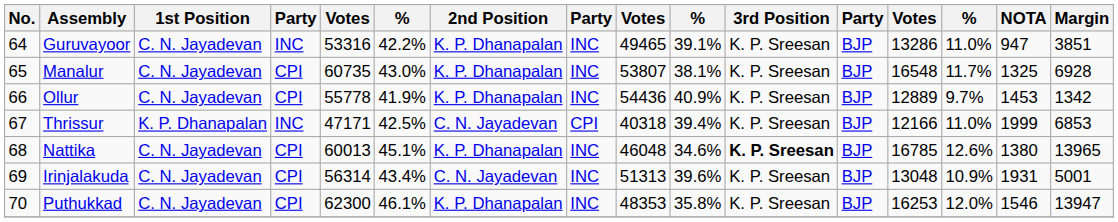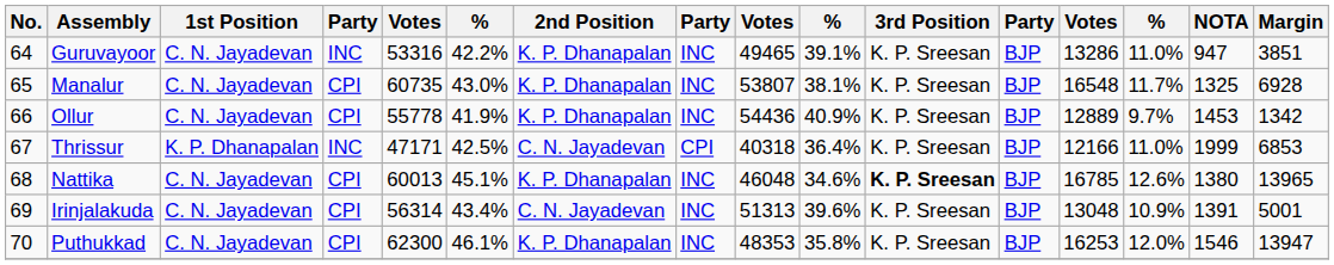Thrissur | column 10: 39.4% -> 36.4%
Irinjalakuda | NOTA: 1931 -> 1391
